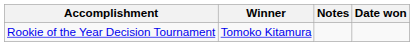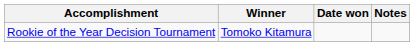columns swapped: Date won <-> Notes
